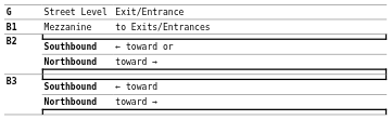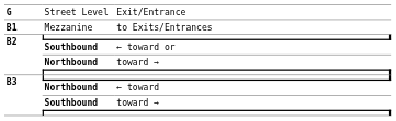← toward | column 2: Southbound -> Northbound
B3 / toward → | column 2: Northbound -> Southbound
